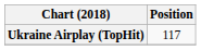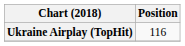Ukraine Airplay (TopHit) | Position: 117 -> 116
